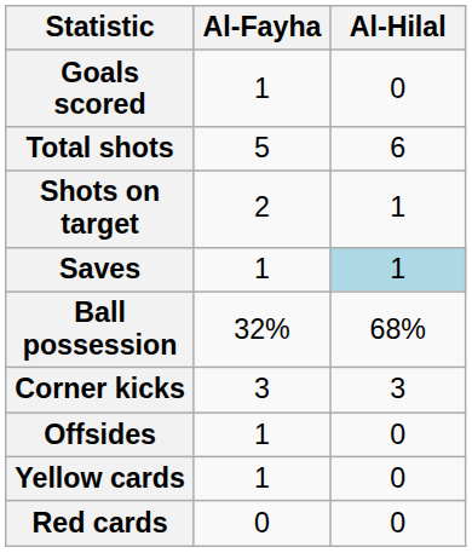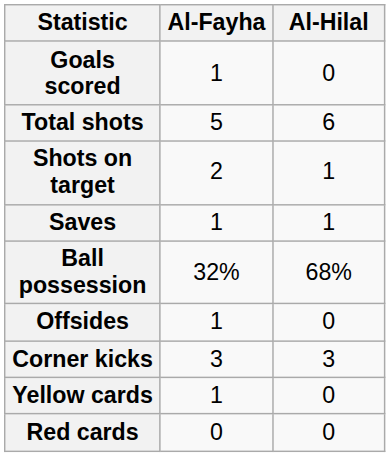Saves | Al-Hilal: lightblue background -> no background
rows swapped: Corner kicks <-> Offsides
